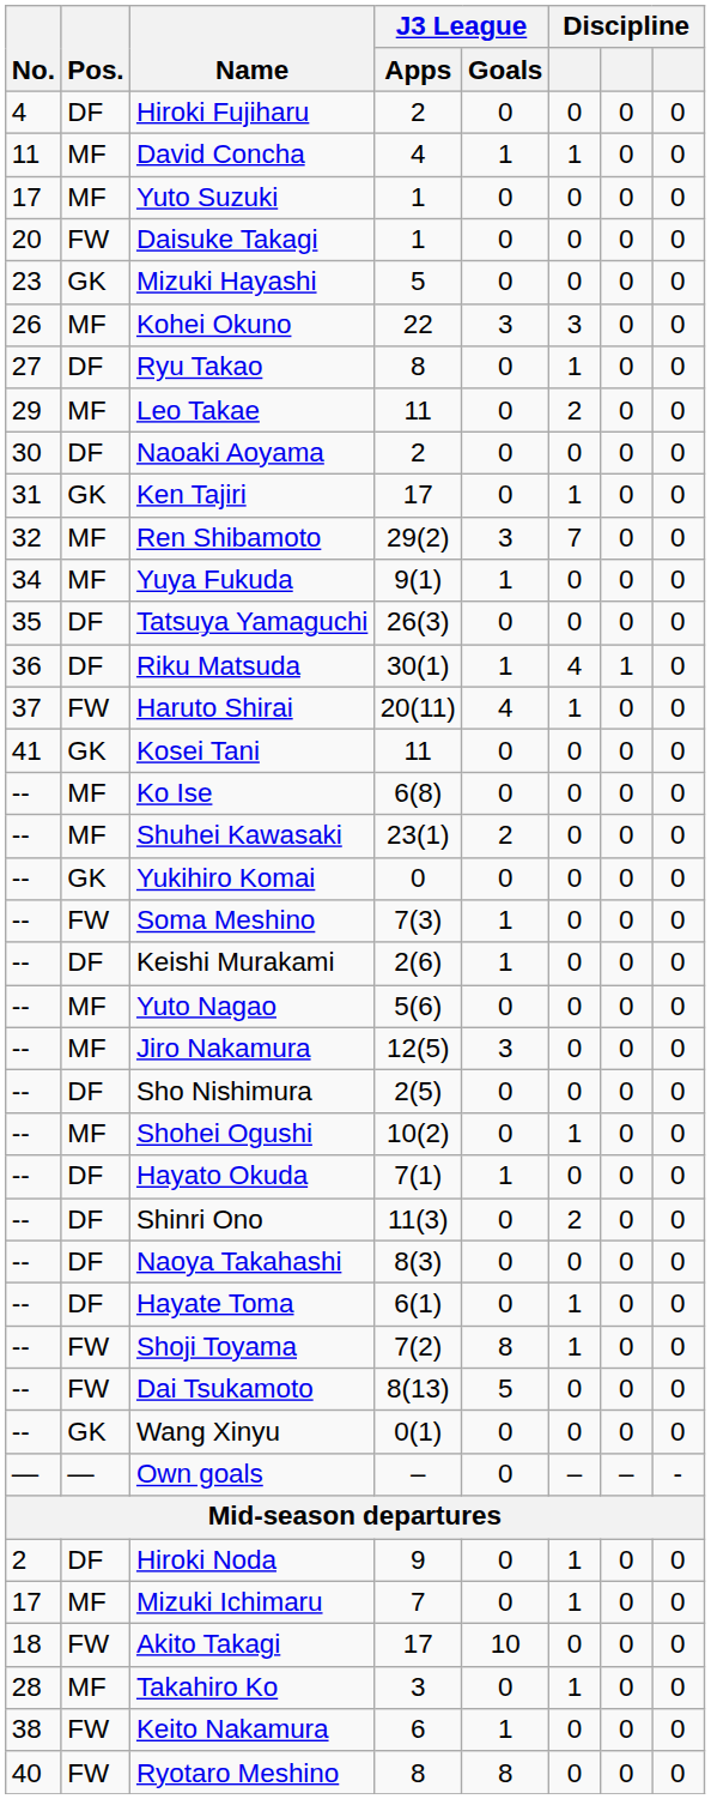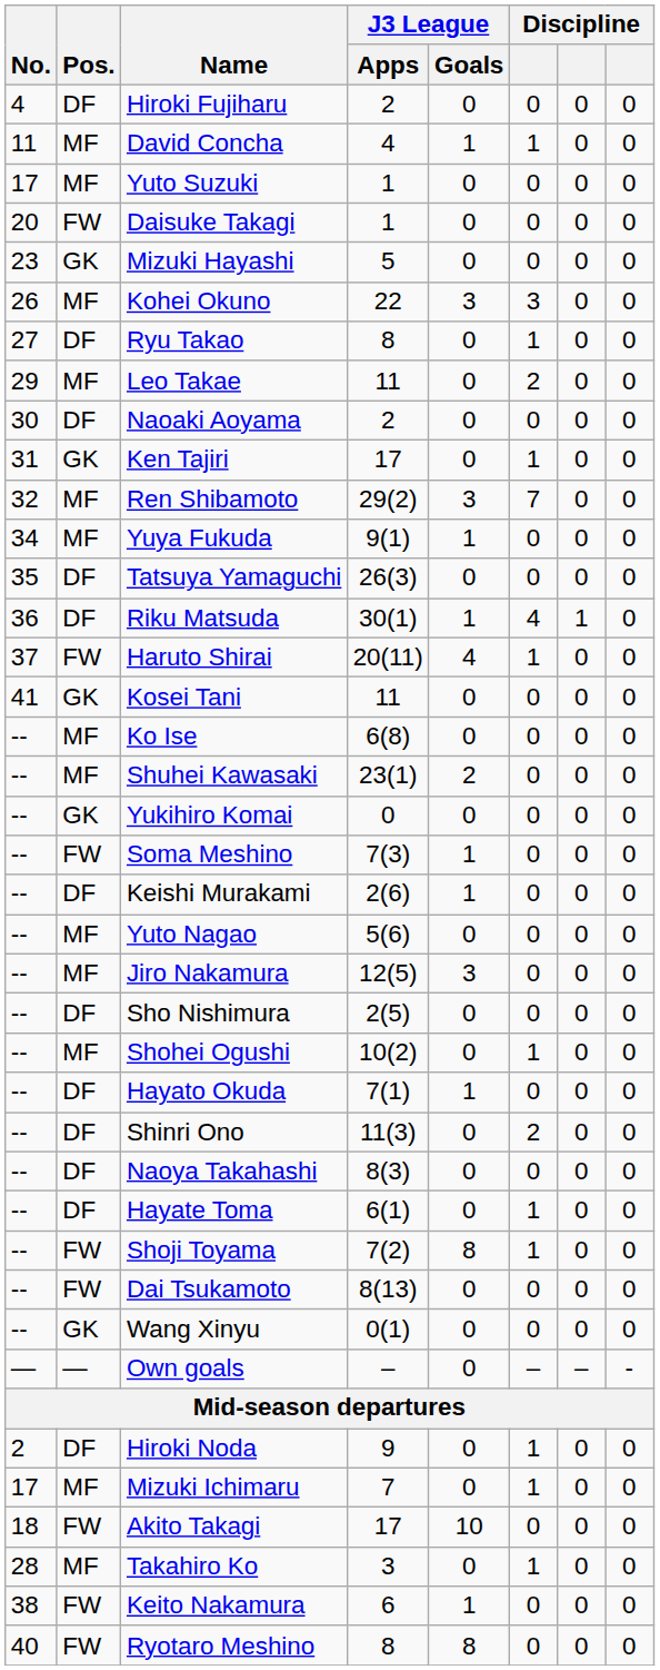Dai Tsukamoto | J3 League / Goals: 5 -> 0
